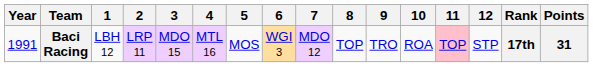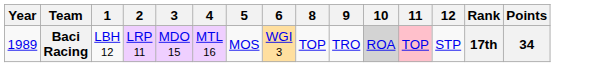- column: 7 | MDO 12
Baci Racing | Year: 1991 -> 1989
Baci Racing | 10: no background -> lightgrey background
Baci Racing | Points: 31 -> 34
